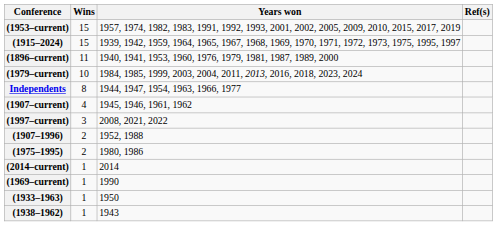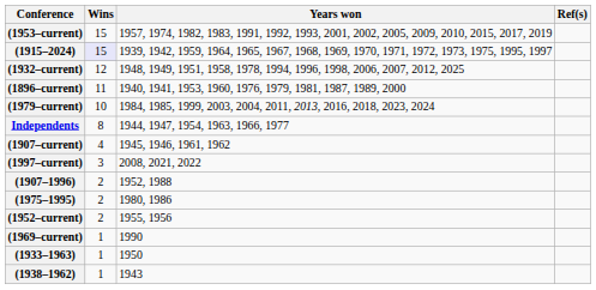(1915–2024) | Wins: no background -> lavender background
+ row: (1932–current) | 12 | 1948, 1949, 1951, 1958, 1978, 1994, 1996, 1998, 2006, 2007, 2012, 2025
+ row: (1952–current) | 2 | 1955, 1956
- row: (2014–current) | 1 | 2014
